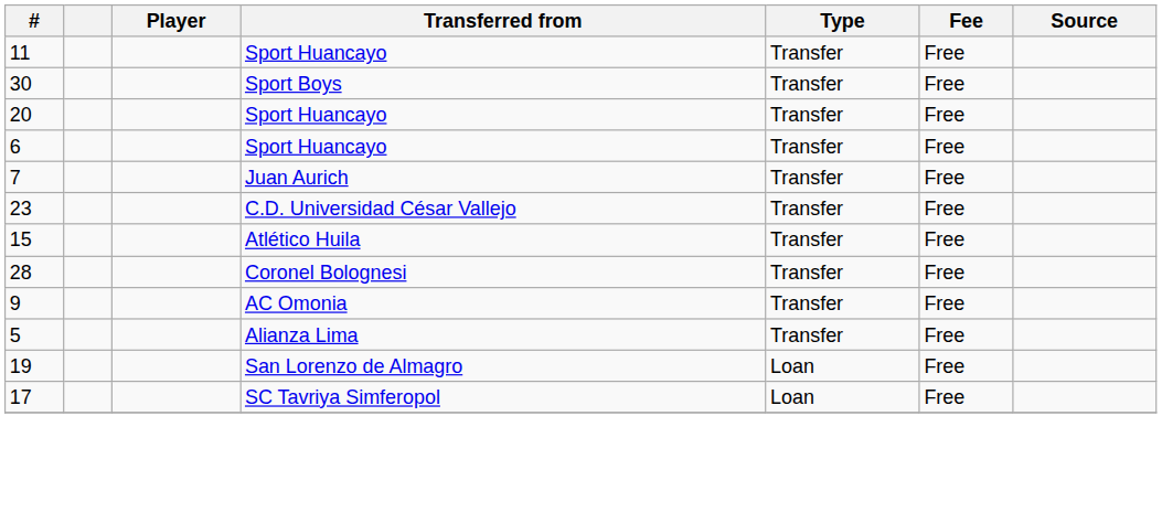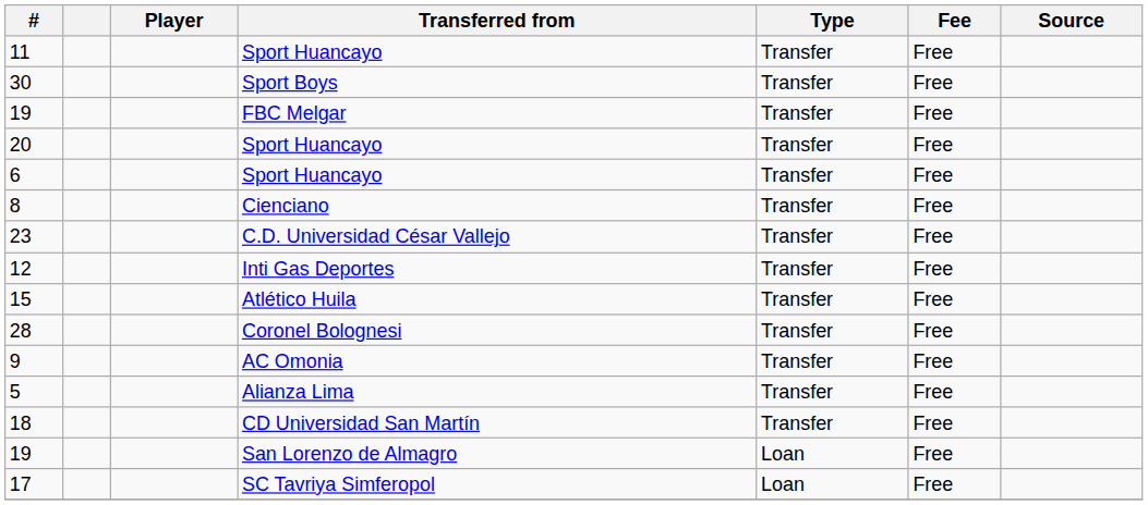+ row: 19 | FBC Melgar | Transfer | Free
+ row: 8 | Cienciano | Transfer | Free
- row: 7 | Juan Aurich | Transfer | Free
+ row: 12 | Inti Gas Deportes | Transfer | Free
+ row: 18 | CD Universidad San Martín | Transfer | Free
